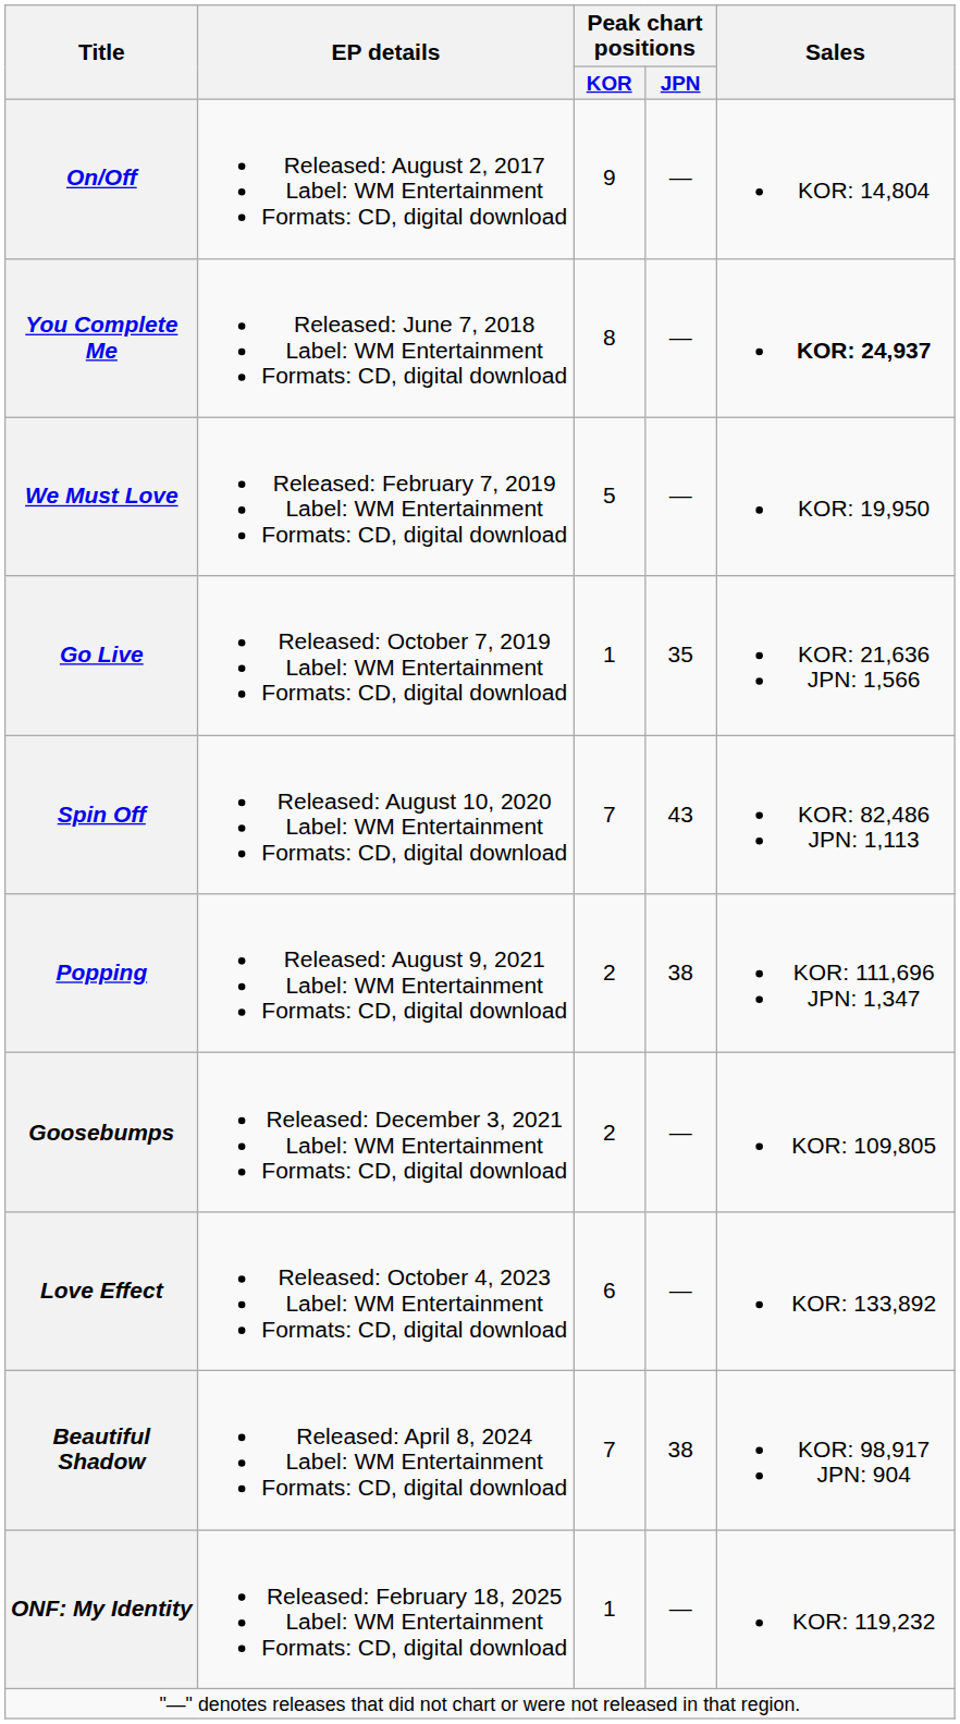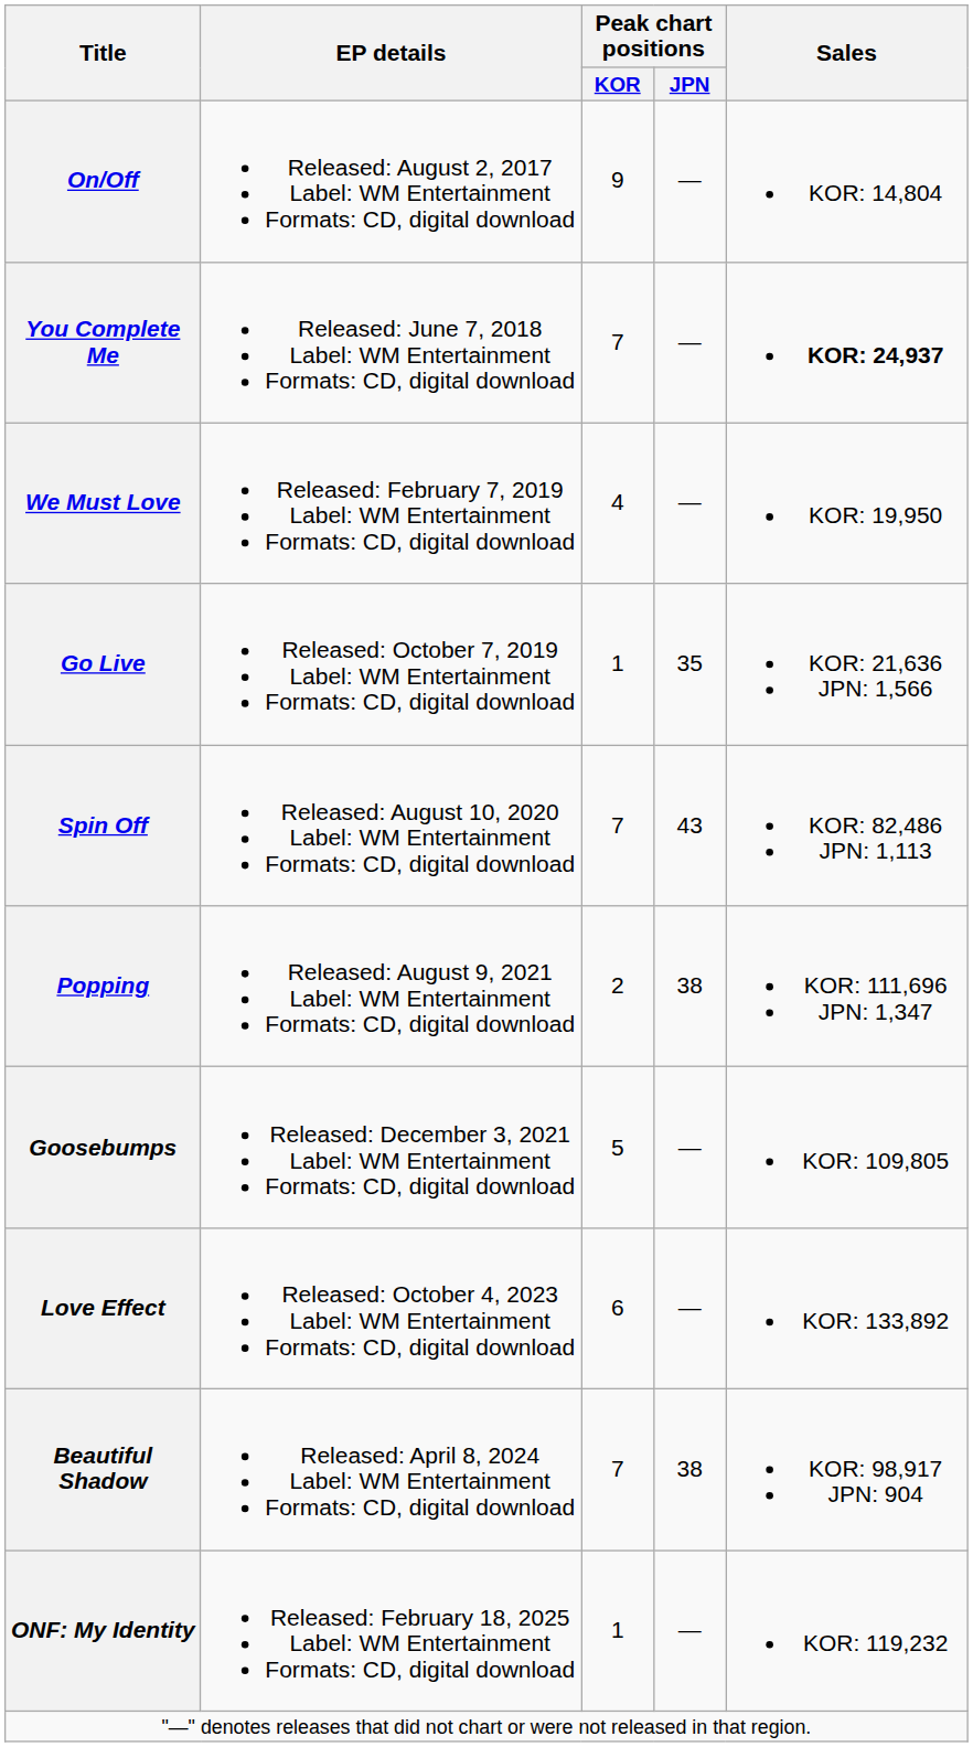You Complete Me | Peak chart positions / KOR: 8 -> 7
We Must Love | Peak chart positions / KOR: 5 -> 4
Goosebumps | Peak chart positions / KOR: 2 -> 5
